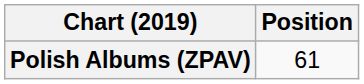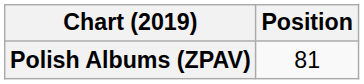Polish Albums (ZPAV) | Position: 61 -> 81
